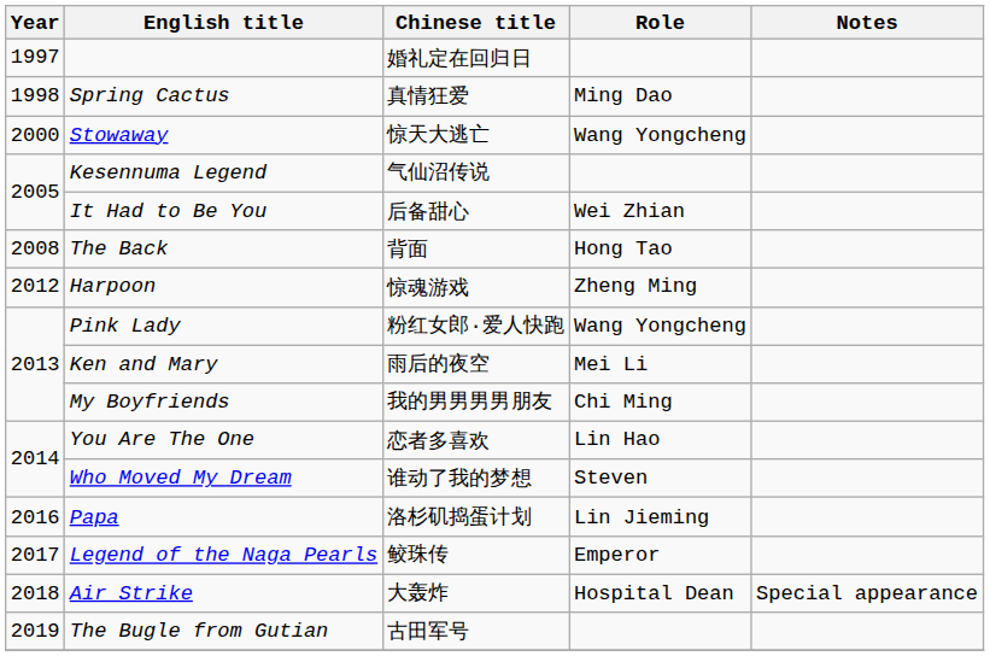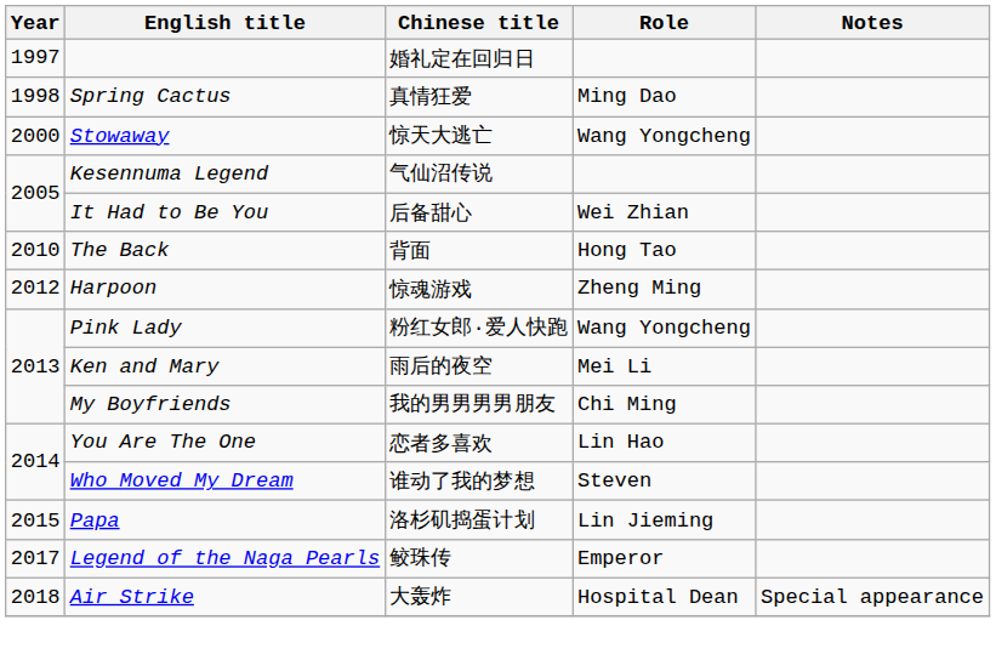The Back | Year: 2008 -> 2010
Papa | Year: 2016 -> 2015
- row: 2019 | The Bugle from Gutian | 古田军号
